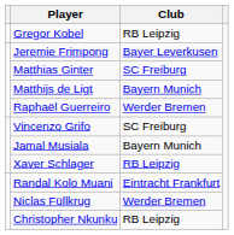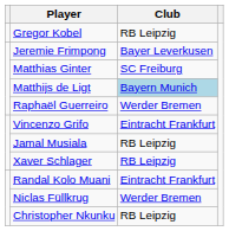Matthijs de Ligt | Club: no background -> lightblue background
Vincenzo Grifo | Club: SC Freiburg -> Eintracht Frankfurt
Jamal Musiala | Club: Bayern Munich -> RB Leipzig
